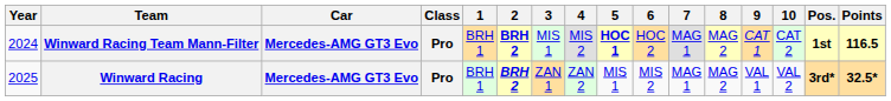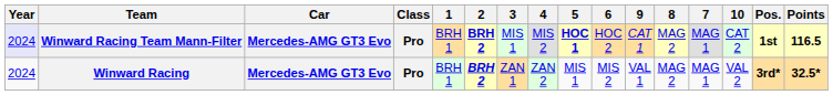columns swapped: 7 <-> 9
Winward Racing Team Mann-Filter | Year: no background -> lavender background
Winward Racing | Year: 2025 -> 2024
